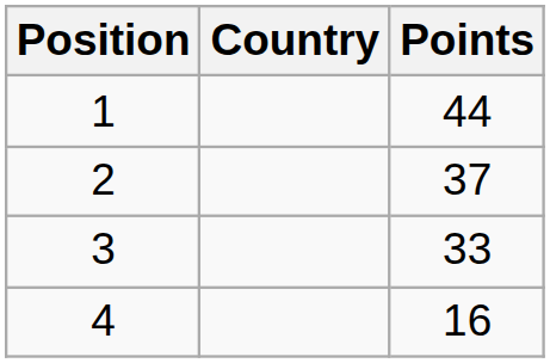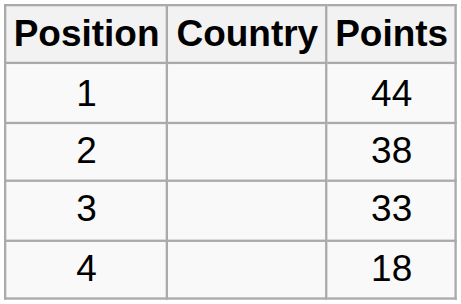2 | Points: 37 -> 38
4 | Points: 16 -> 18
